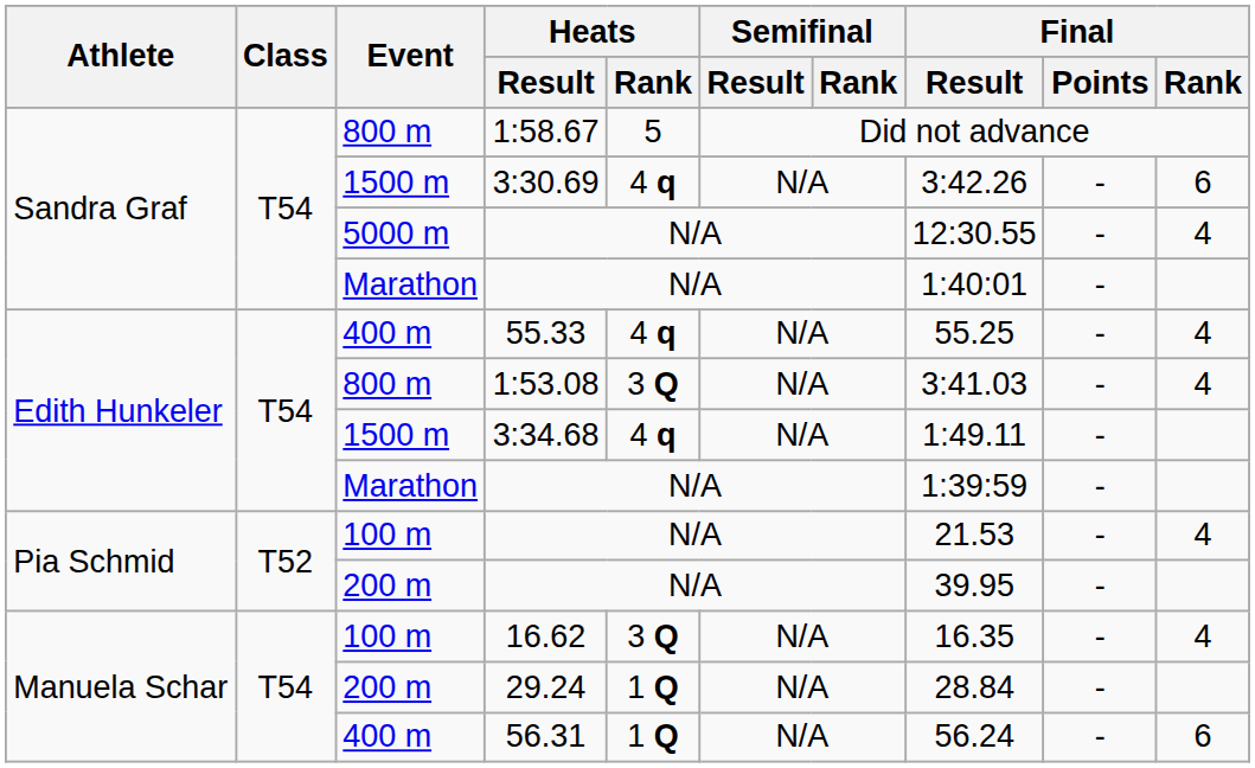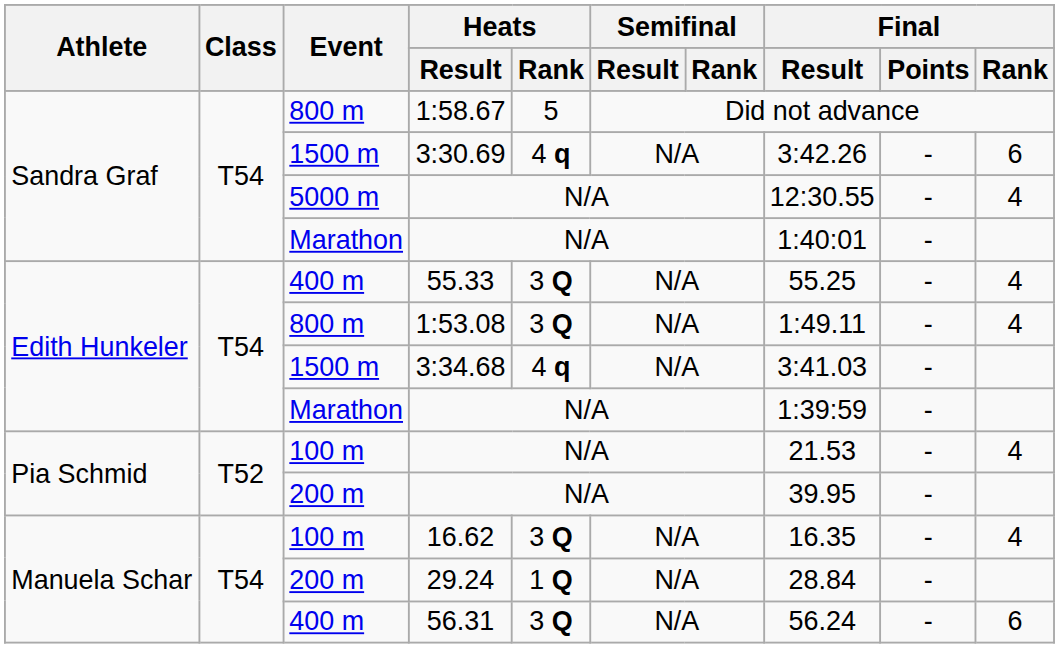55.33 | Heats / Rank: 4 q -> 3 Q
1:53.08 | Final / Result: 3:41.03 -> 1:49.11
3:34.68 | Final / Result: 1:49.11 -> 3:41.03
56.31 | Heats / Rank: 1 Q -> 3 Q
